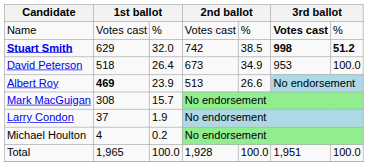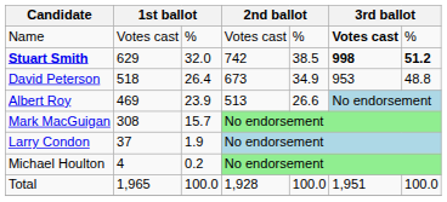David Peterson | column 7: 100.0 -> 48.8
Albert Roy | column 2: bold -> normal
